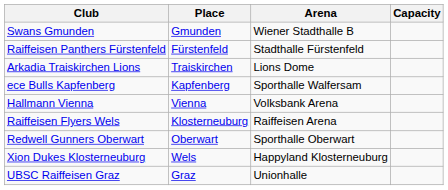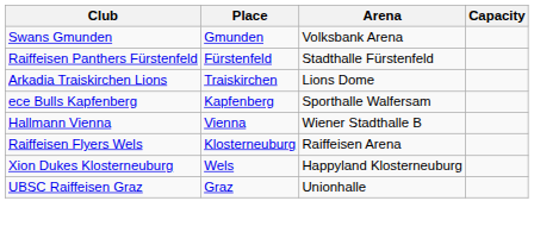Swans Gmunden | Arena: Wiener Stadthalle B -> Volksbank Arena
Hallmann Vienna | Arena: Volksbank Arena -> Wiener Stadthalle B
- row: Redwell Gunners Oberwart | Oberwart | Sporthalle Oberwart
